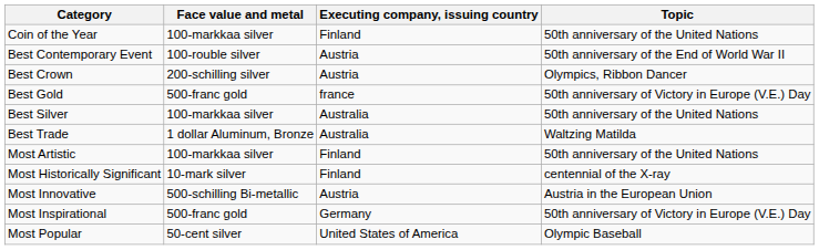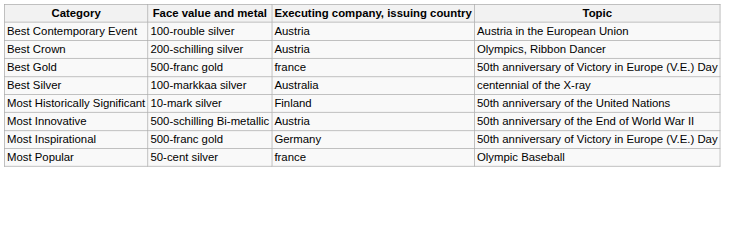- row: Coin of the Year | 100-markkaa silver | Finland | 50th anniversary of the United Nations
Best Contemporary Event | Topic: 50th anniversary of the End of World War II -> Austria in the European Union
Best Silver | Topic: 50th anniversary of the United Nations -> centennial of the X-ray
- row: Best Trade | 1 dollar Aluminum, Bronze | Australia | Waltzing Matilda
- row: Most Artistic | 100-markkaa silver | Finland | 50th anniversary of the United Nations
Most Historically Significant | Topic: centennial of the X-ray -> 50th anniversary of the United Nations
Most Innovative | Topic: Austria in the European Union -> 50th anniversary of the End of World War II
Most Popular | Executing company, issuing country: United States of America -> france
